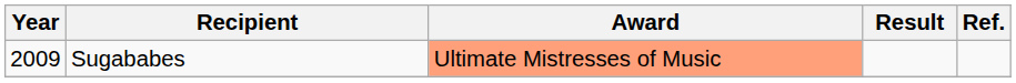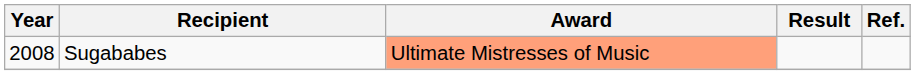Sugababes | Year: 2009 -> 2008
